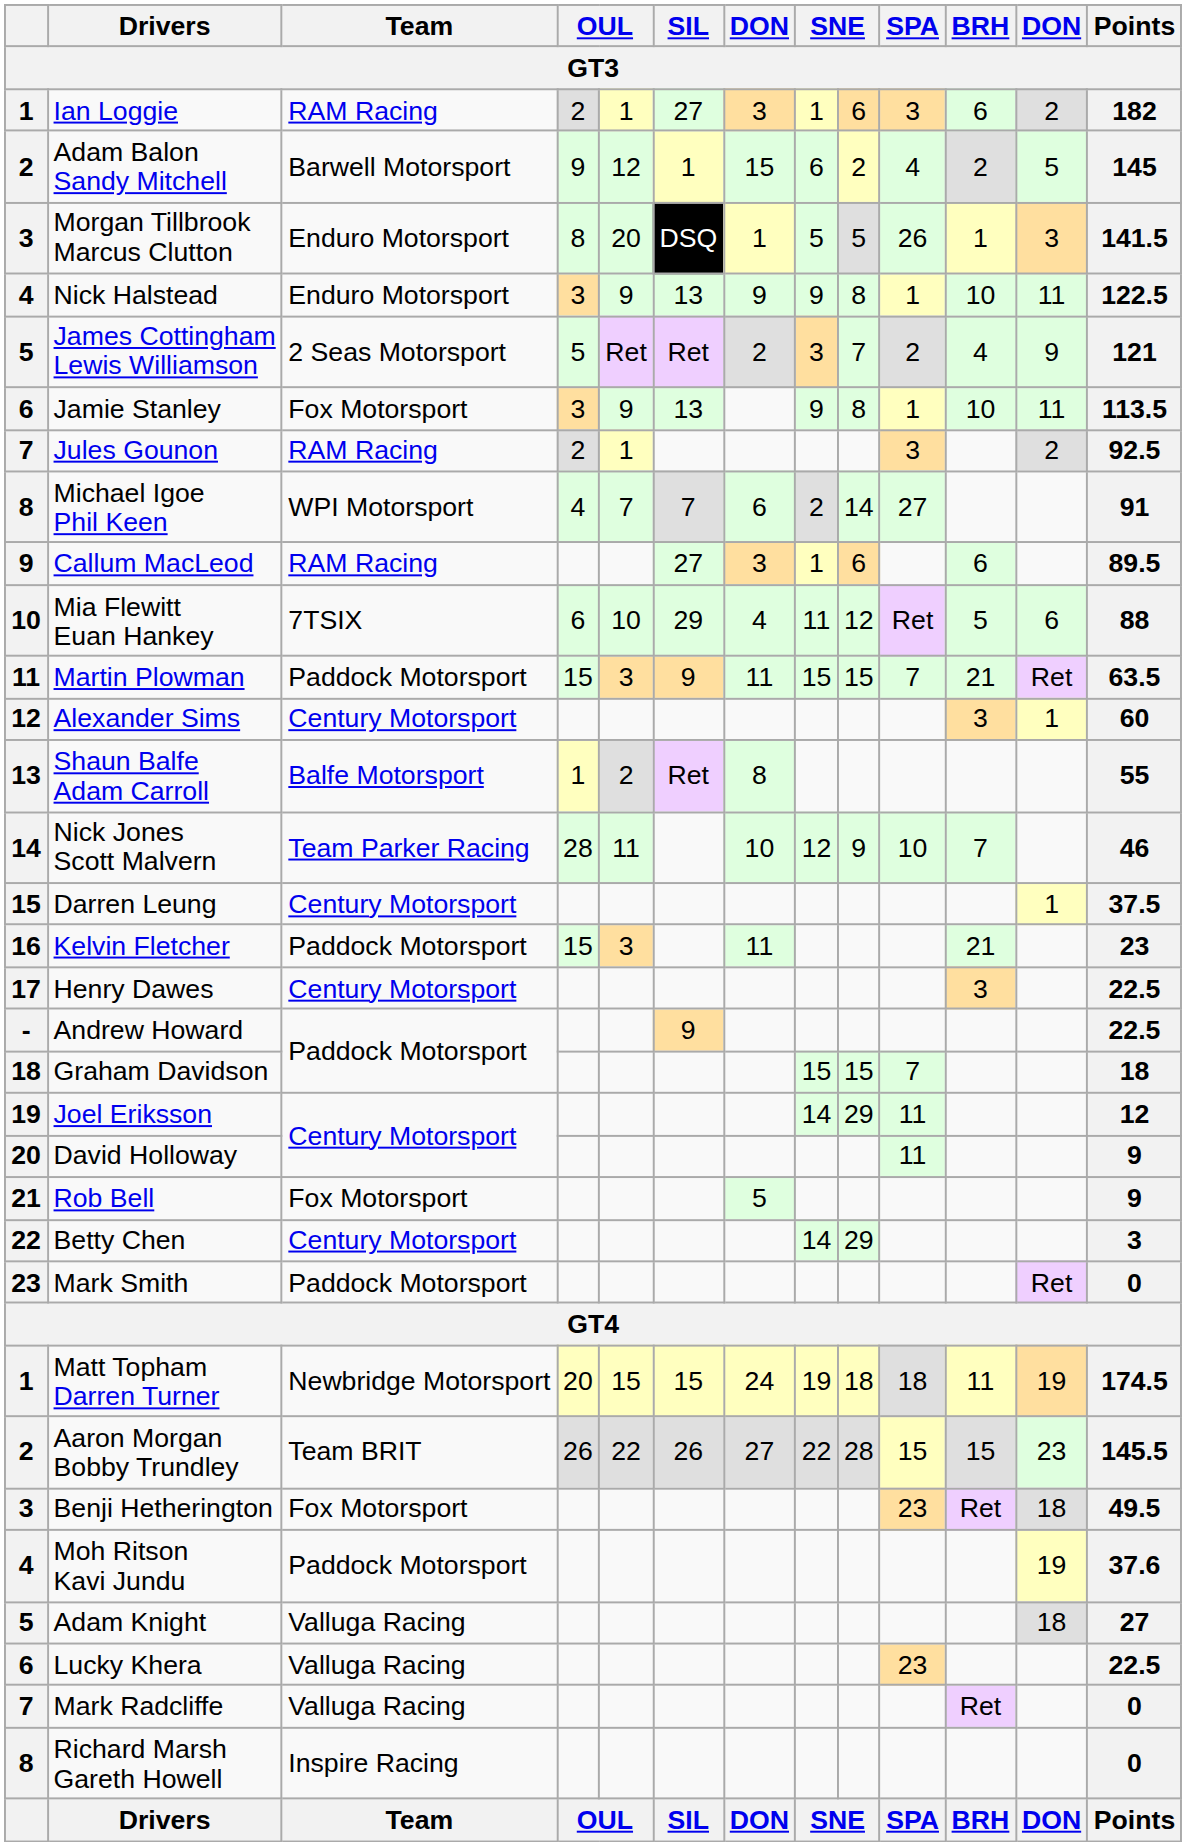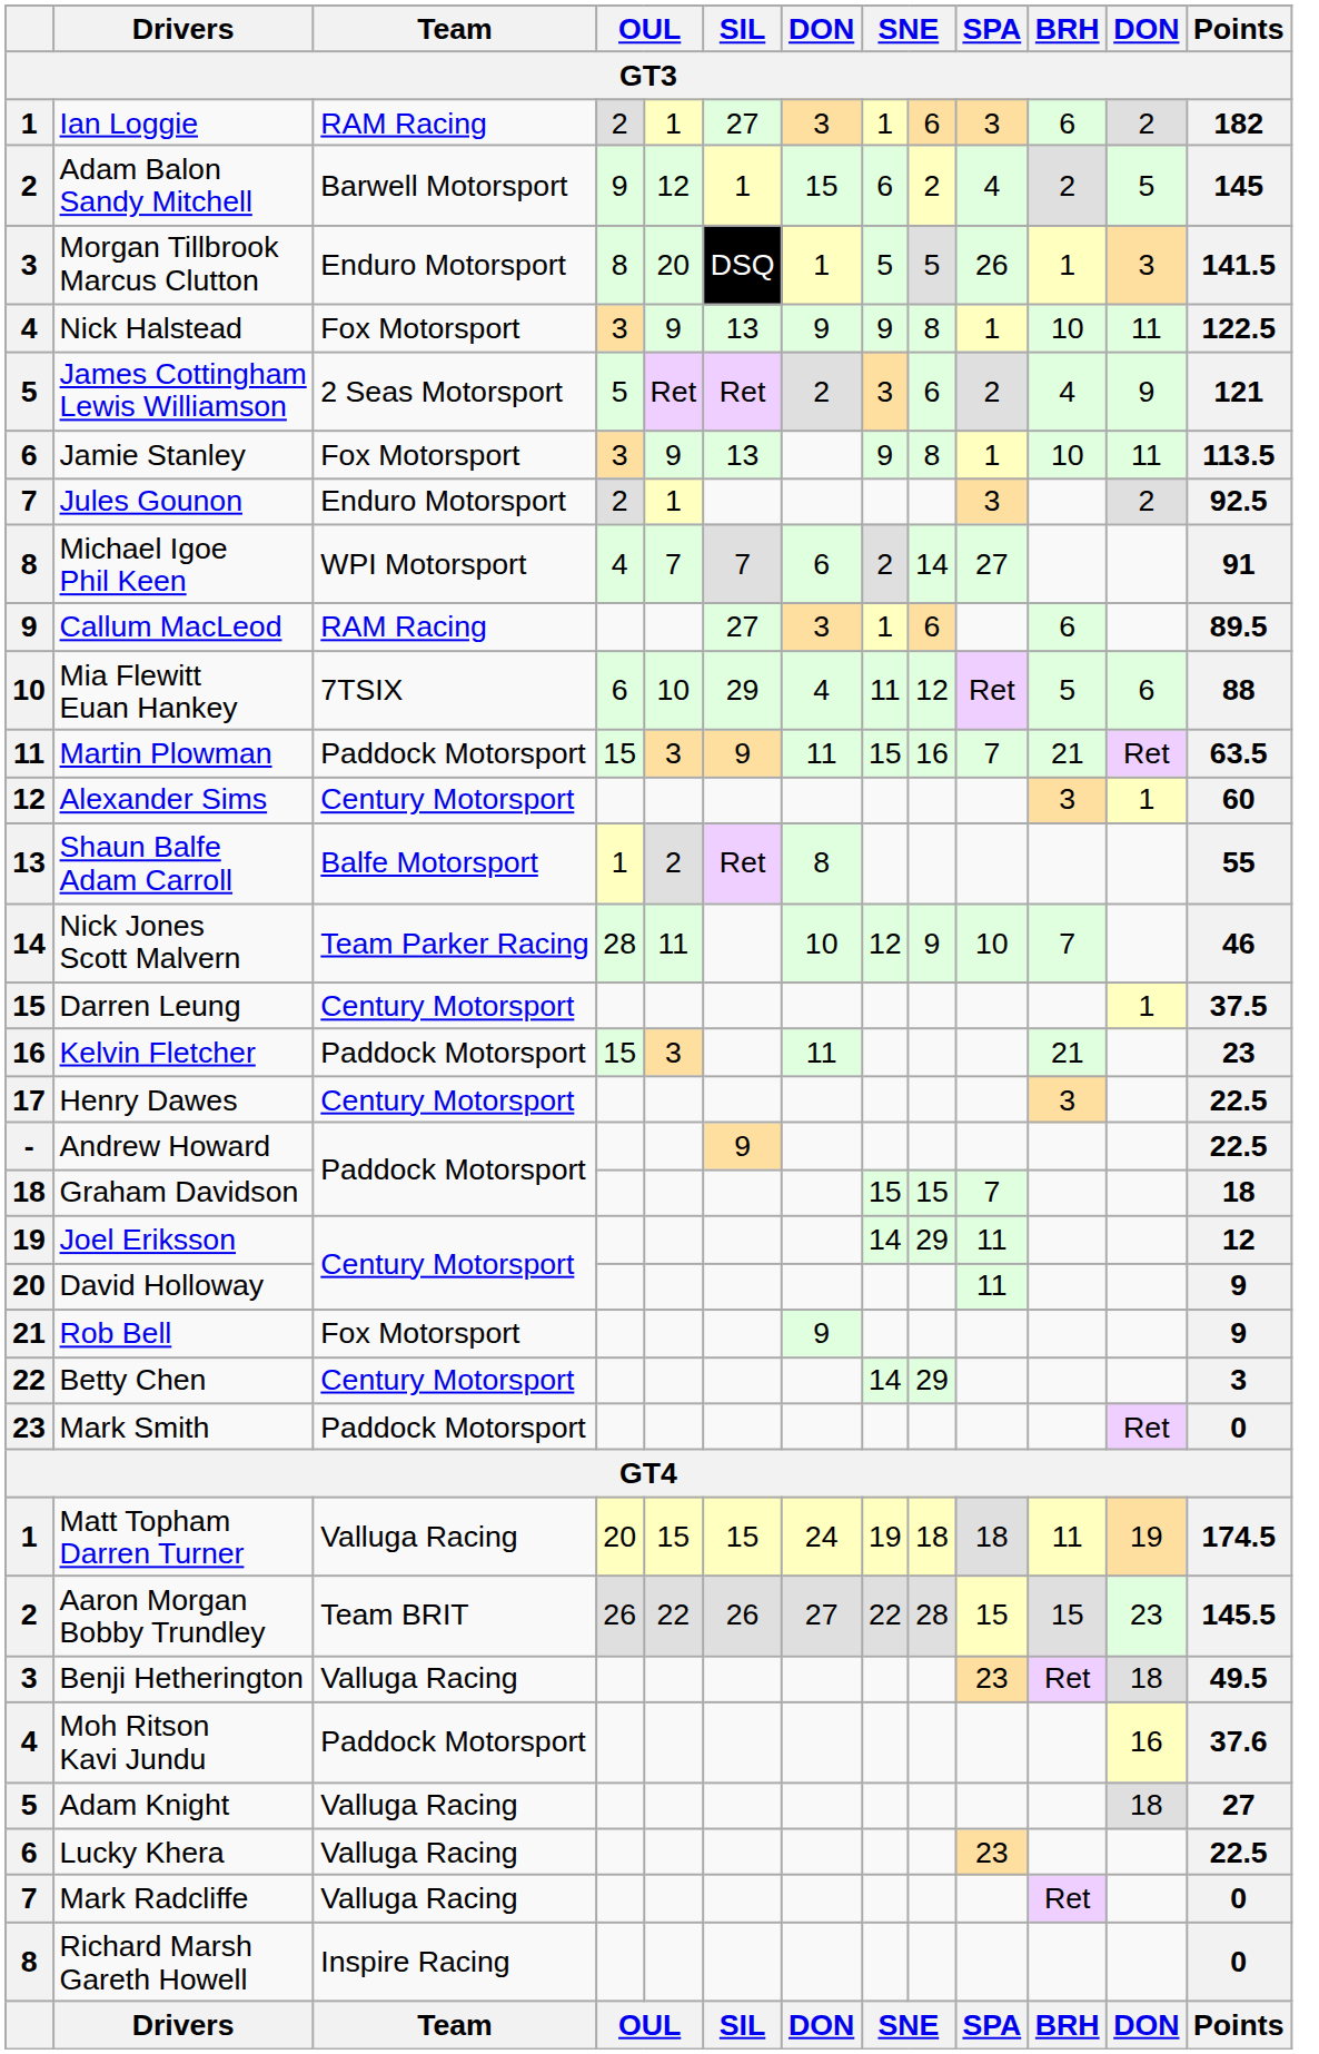Nick Halstead | Team: Enduro Motorsport -> Fox Motorsport
James Cottingham Lewis Williamson | column 9: 7 -> 6
Jules Gounon | Team: RAM Racing -> Enduro Motorsport
Martin Plowman | column 9: 15 -> 16
Rob Bell | column 7: 5 -> 9
Matt Topham Darren Turner | Team: Newbridge Motorsport -> Valluga Racing
Benji Hetherington | Team: Fox Motorsport -> Valluga Racing
Moh Ritson Kavi Jundu | column 12: 19 -> 16
